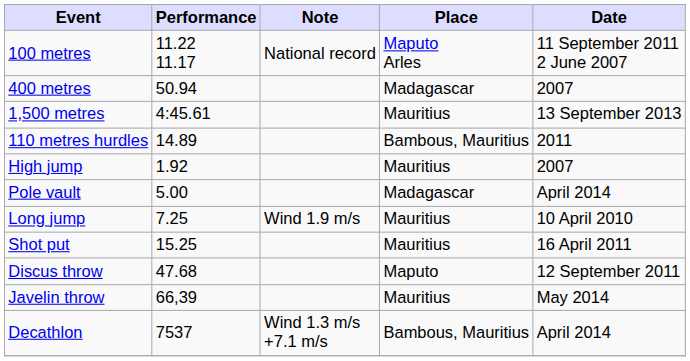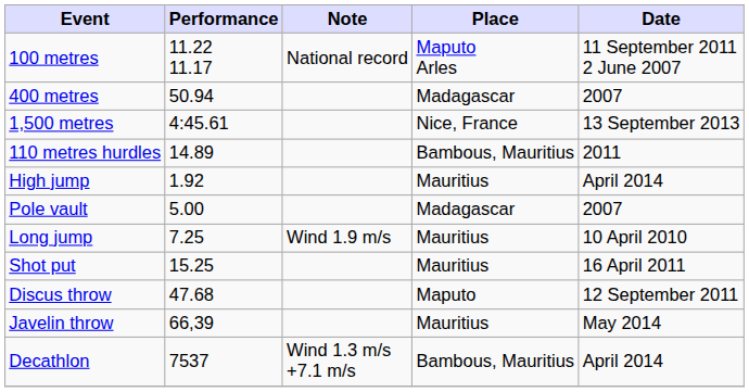1,500 metres | Place: Mauritius -> Nice, France
High jump | Date: 2007 -> April 2014
Pole vault | Date: April 2014 -> 2007
